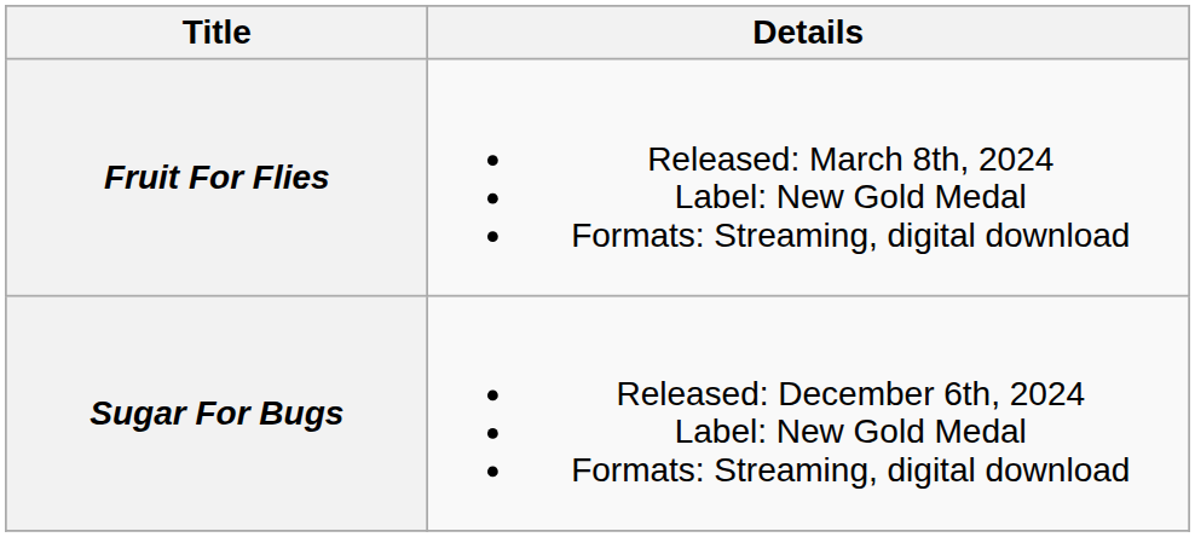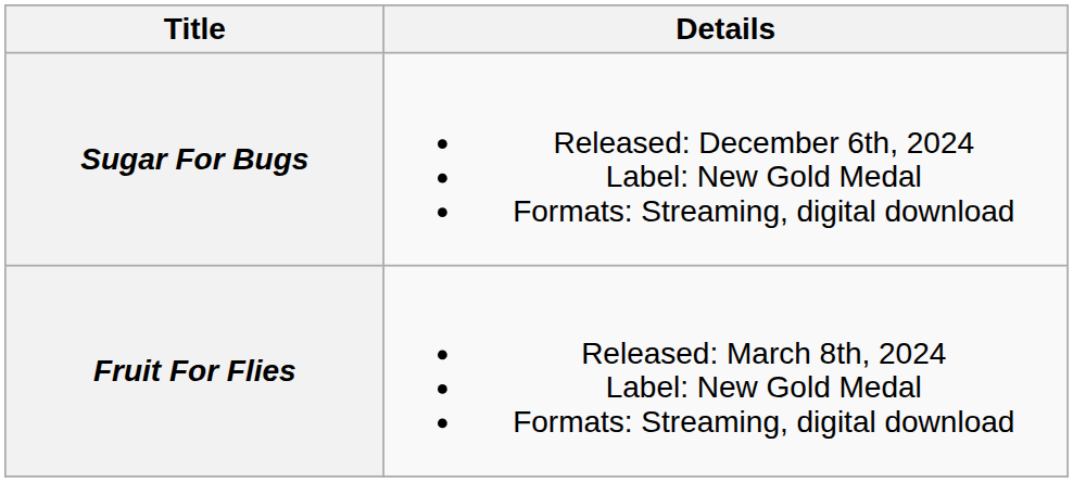rows swapped: Fruit For Flies <-> Sugar For Bugs
